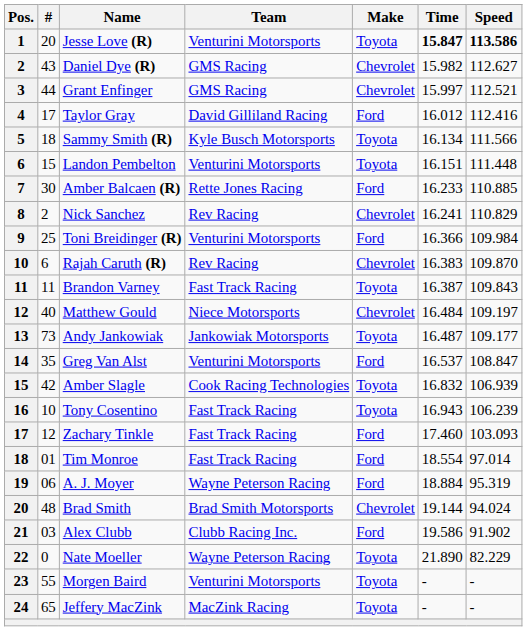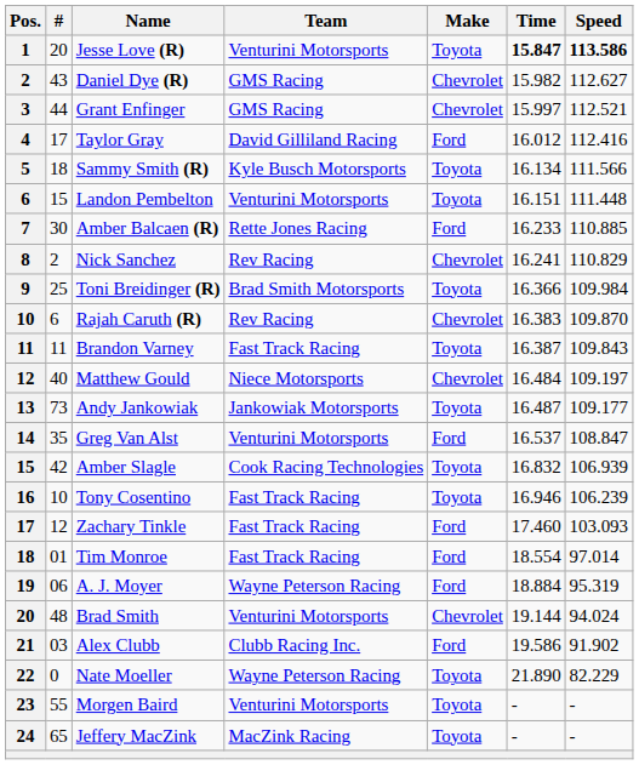Toni Breidinger (R) | Team: Venturini Motorsports -> Brad Smith Motorsports
Toni Breidinger (R) | Make: Ford -> Toyota
Tony Cosentino | Time: 16.943 -> 16.946
Brad Smith | Team: Brad Smith Motorsports -> Venturini Motorsports
